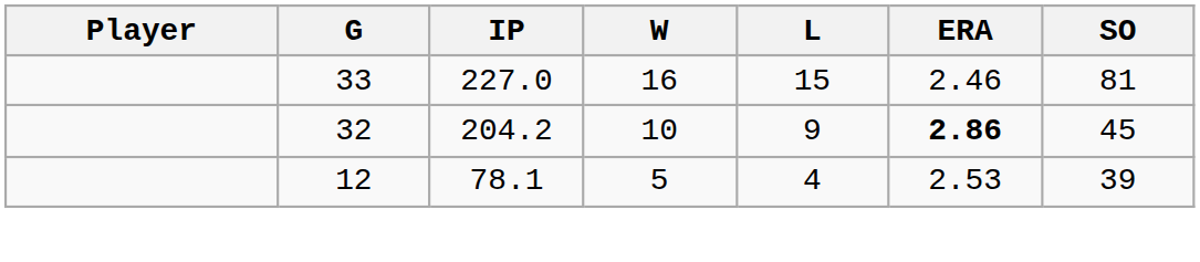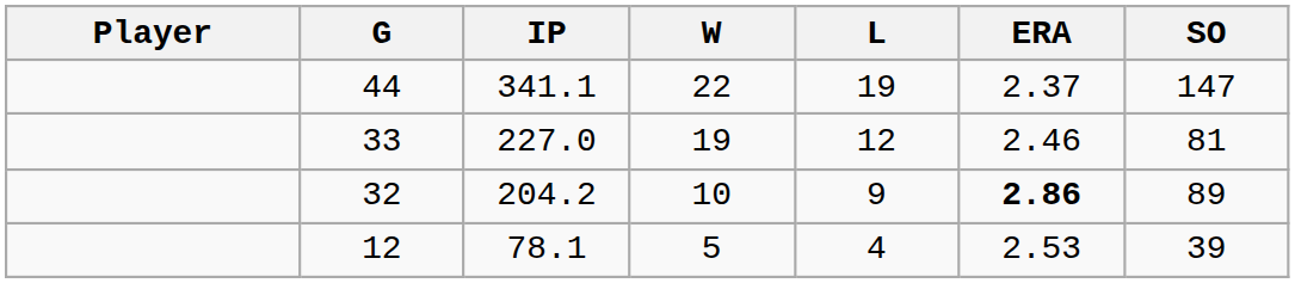+ row: 44 | 341.1 | 22 | 19 | 2.37 | 147
33 | W: 16 -> 19
33 | L: 15 -> 12
32 | SO: 45 -> 89
